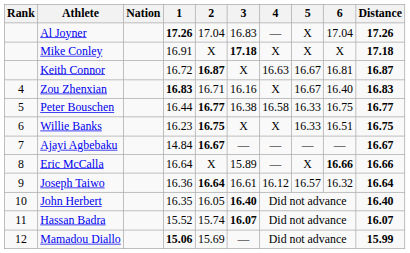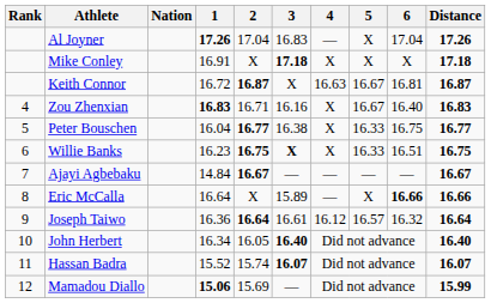Peter Bouschen | 1: 16.44 -> 16.04
Peter Bouschen | 4: 16.58 -> X
Willie Banks | 3: normal -> bold
John Herbert | 1: 16.35 -> 16.34
